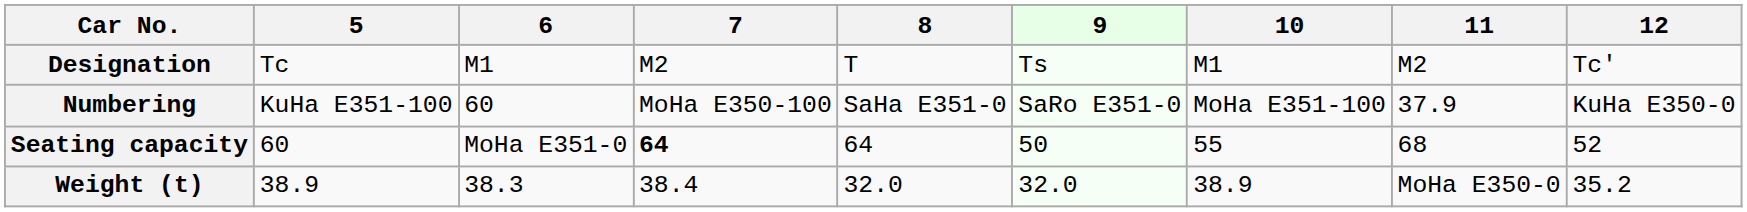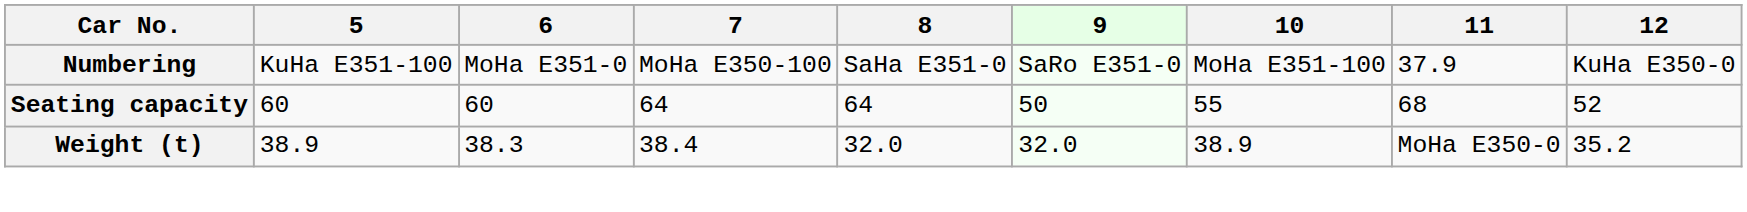- row: Designation | Tc | M1 | M2 | T | Ts | M1 | M2 | Tc'
Numbering | 6: 60 -> MoHa E351-0
Seating capacity | 6: MoHa E351-0 -> 60
Seating capacity | 7: bold -> normal
